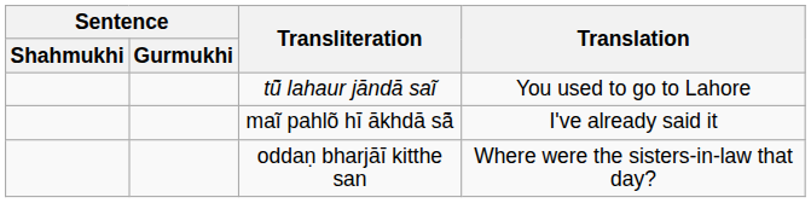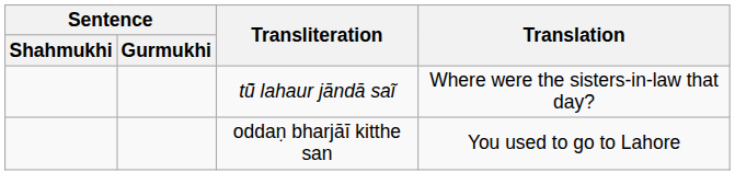tū̃ lahaur jāndā saĩ | Translation: You used to go to Lahore -> Where were the sisters-in-law that day?
- row: maĩ pahlõ hī ākhdā sā̃ | I've already said it
oddaṇ bharjāī kitthe san | Translation: Where were the sisters-in-law that day? -> You used to go to Lahore
